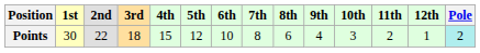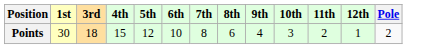- column: 2nd | 22
Points | Pole: paleturquoise background -> no background
